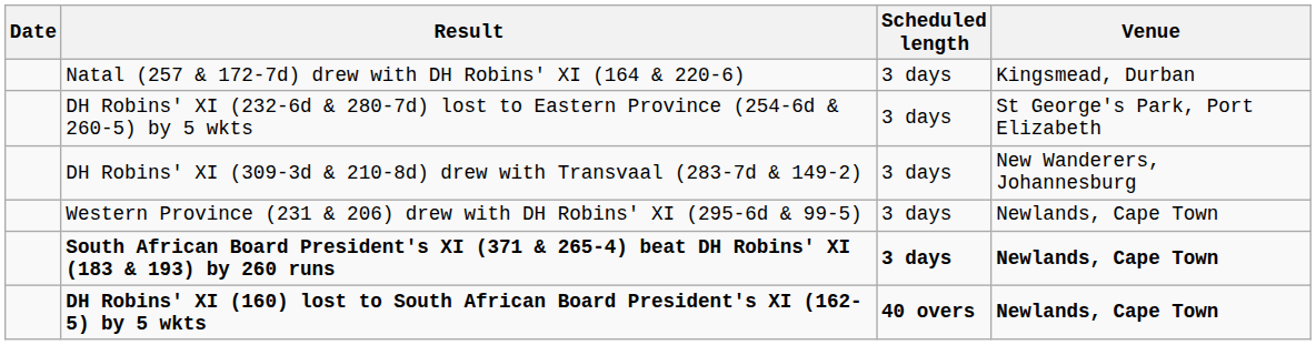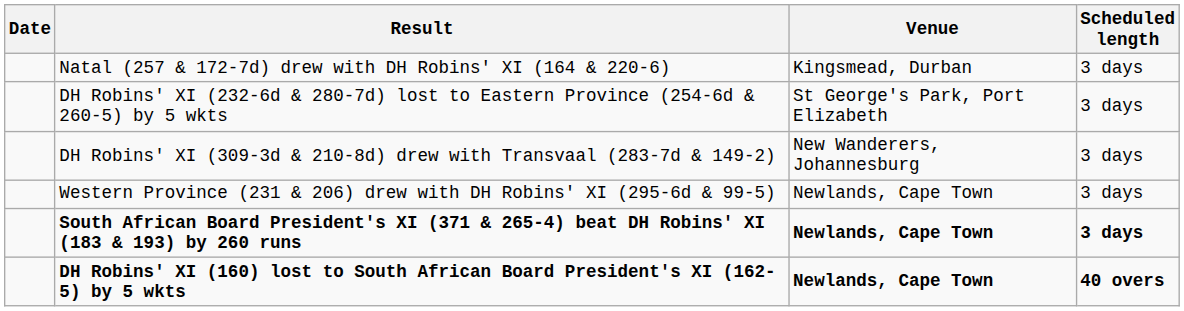columns swapped: Venue <-> Scheduled length
